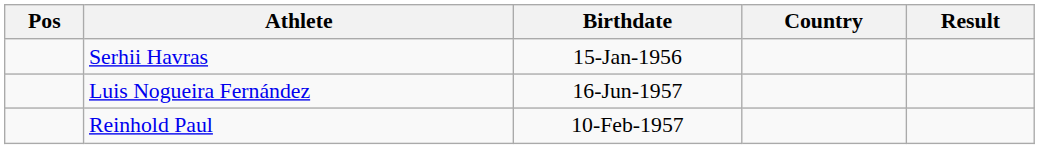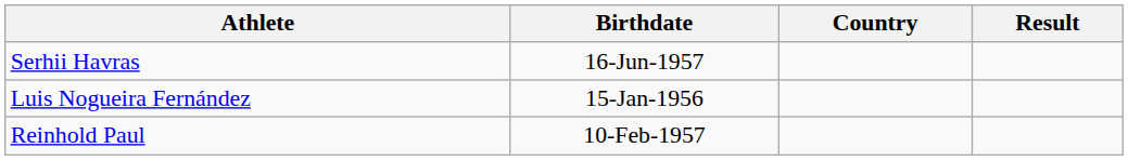- column: Pos
Serhii Havras | Birthdate: 15-Jan-1956 -> 16-Jun-1957
Luis Nogueira Fernández | Birthdate: 16-Jun-1957 -> 15-Jan-1956
